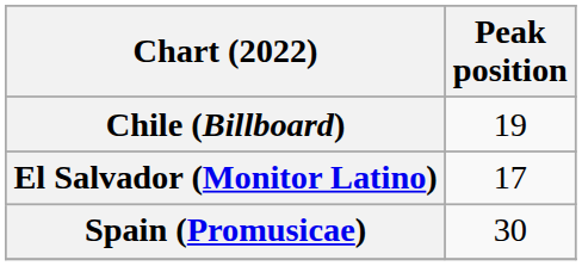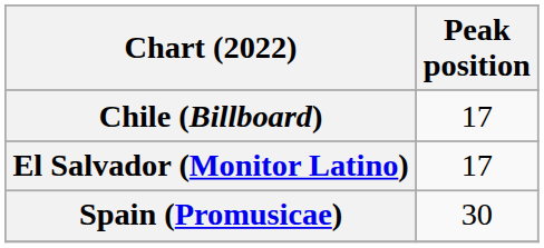Chile (Billboard) | Peak position: 19 -> 17
